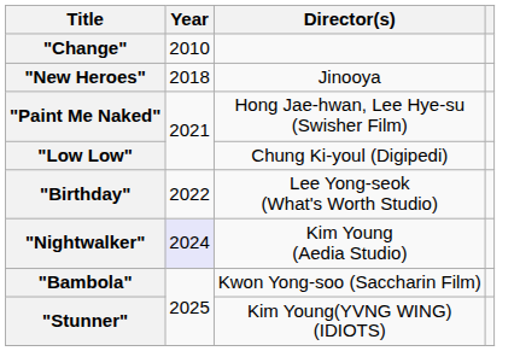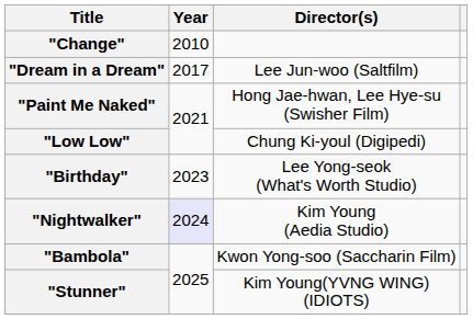+ row: "Dream in a Dream" | 2017 | Lee Jun-woo (Saltfilm)
- row: "New Heroes" | 2018 | Jinooya
"Birthday" | Year: 2022 -> 2023
